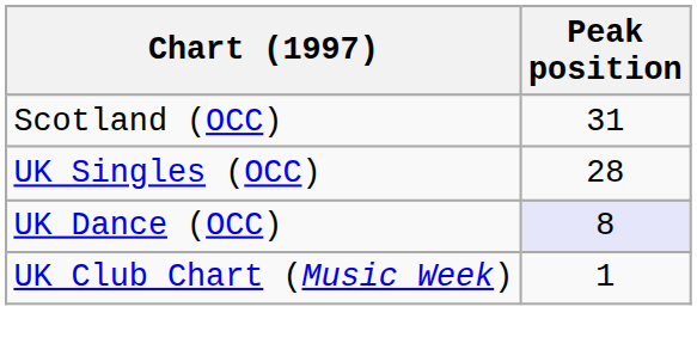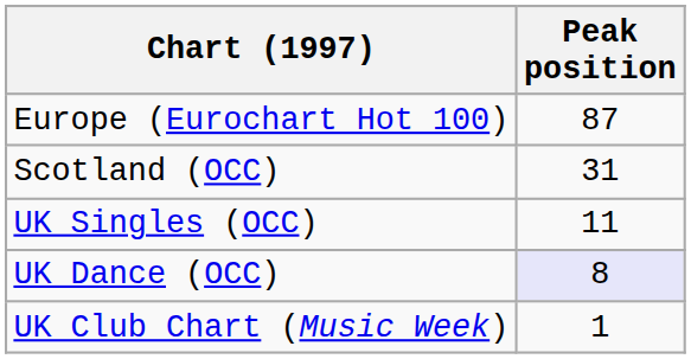+ row: Europe (Eurochart Hot 100) | 87
UK Singles (OCC) | Peak position: 28 -> 11
